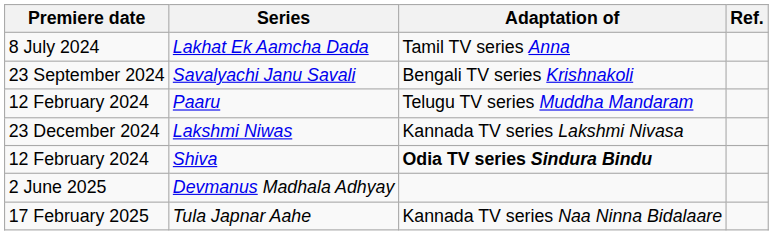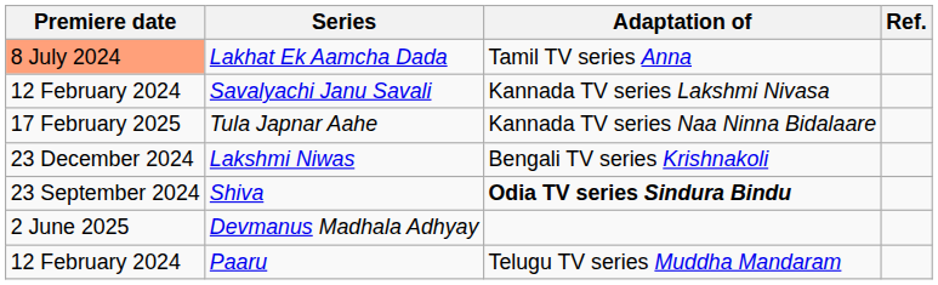Lakhat Ek Aamcha Dada | Premiere date: no background -> lightsalmon background
Savalyachi Janu Savali | Premiere date: 23 September 2024 -> 12 February 2024
Savalyachi Janu Savali | Adaptation of: Bengali TV series Krishnakoli -> Kannada TV series Lakshmi Nivasa
rows swapped: Paaru <-> Tula Japnar Aahe
Lakshmi Niwas | Adaptation of: Kannada TV series Lakshmi Nivasa -> Bengali TV series Krishnakoli
Shiva | Premiere date: 12 February 2024 -> 23 September 2024
